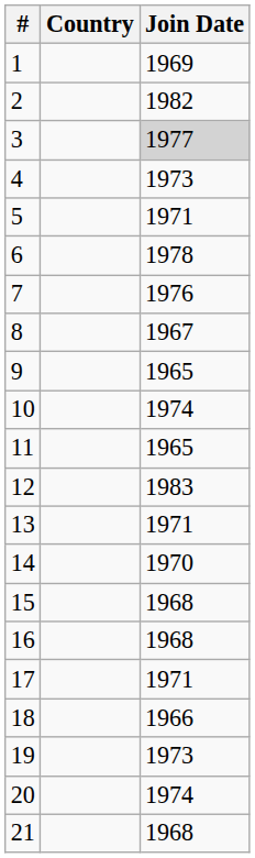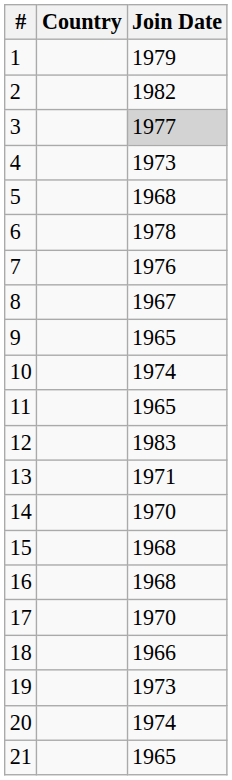1 | Join Date: 1969 -> 1979
5 | Join Date: 1971 -> 1968
17 | Join Date: 1971 -> 1970
21 | Join Date: 1968 -> 1965
